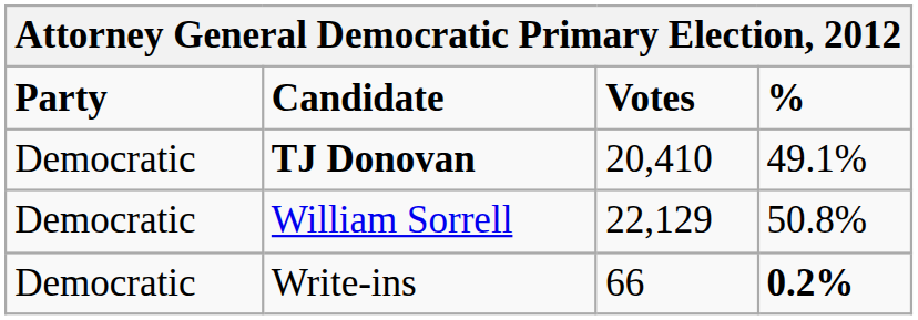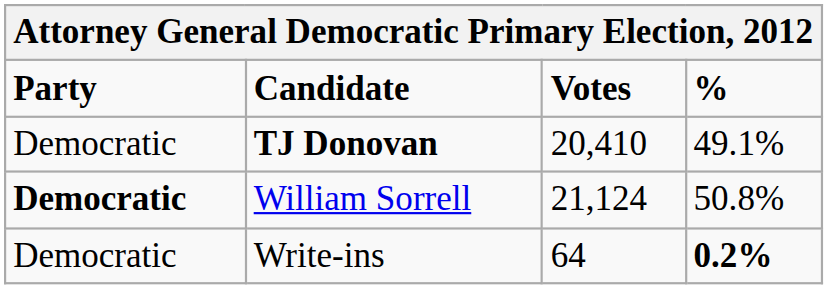William Sorrell | Party: normal -> bold
William Sorrell | Votes: 22,129 -> 21,124
Write-ins | Votes: 66 -> 64
